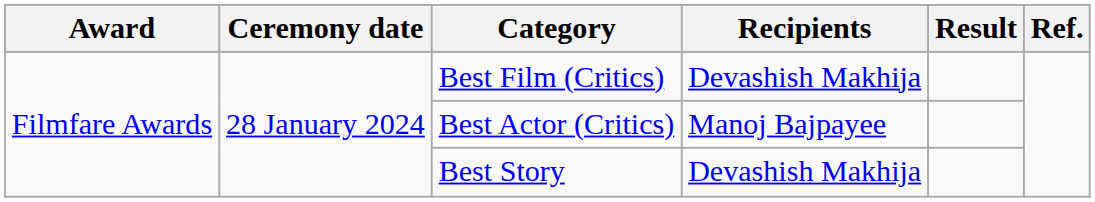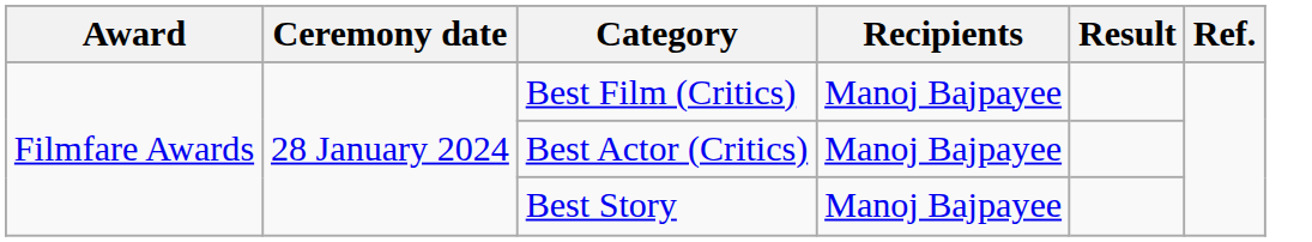Best Film (Critics) | Recipients: Devashish Makhija -> Manoj Bajpayee
Best Story | Recipients: Devashish Makhija -> Manoj Bajpayee
